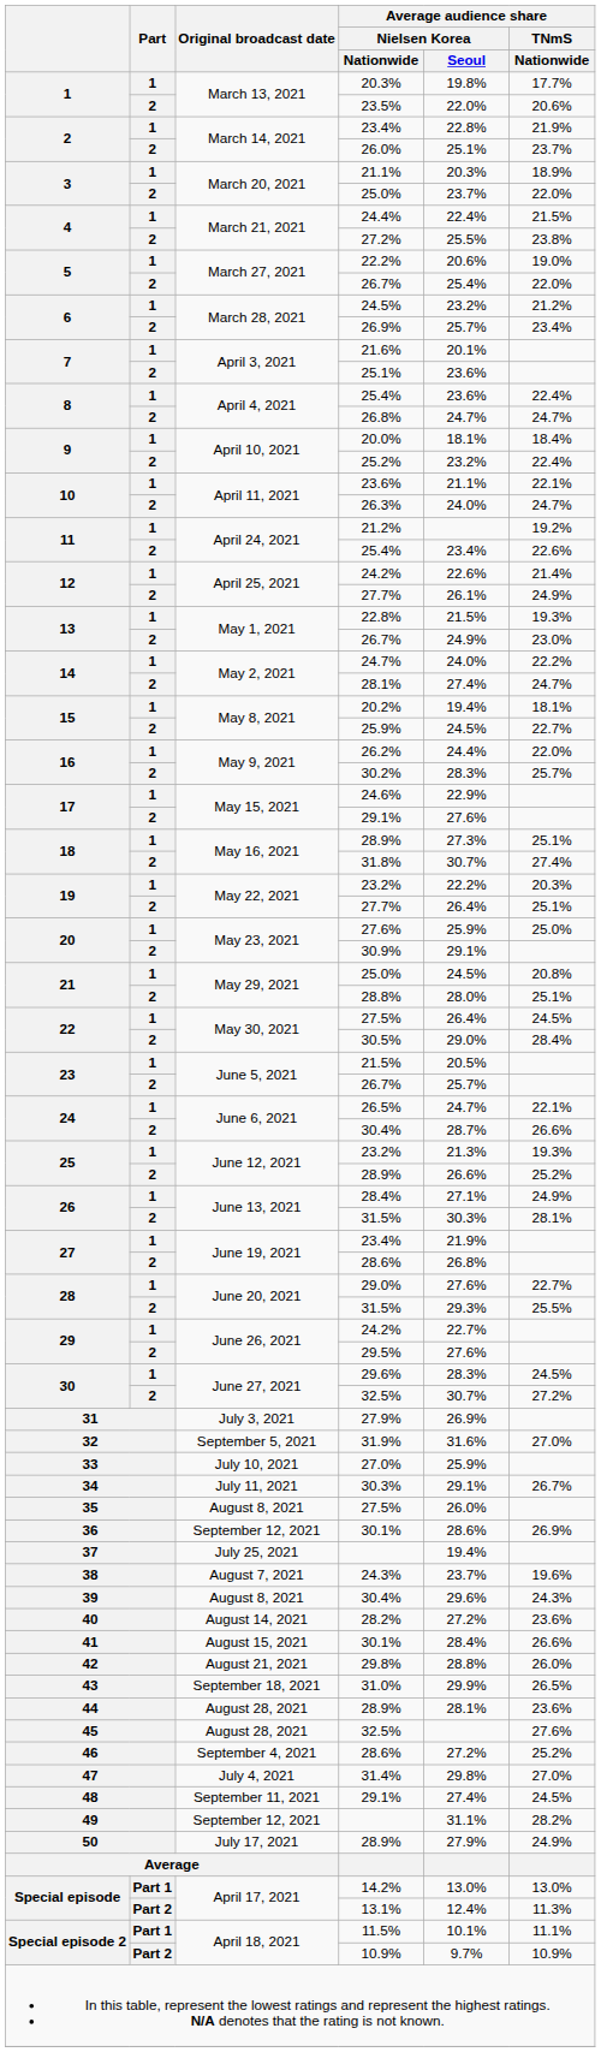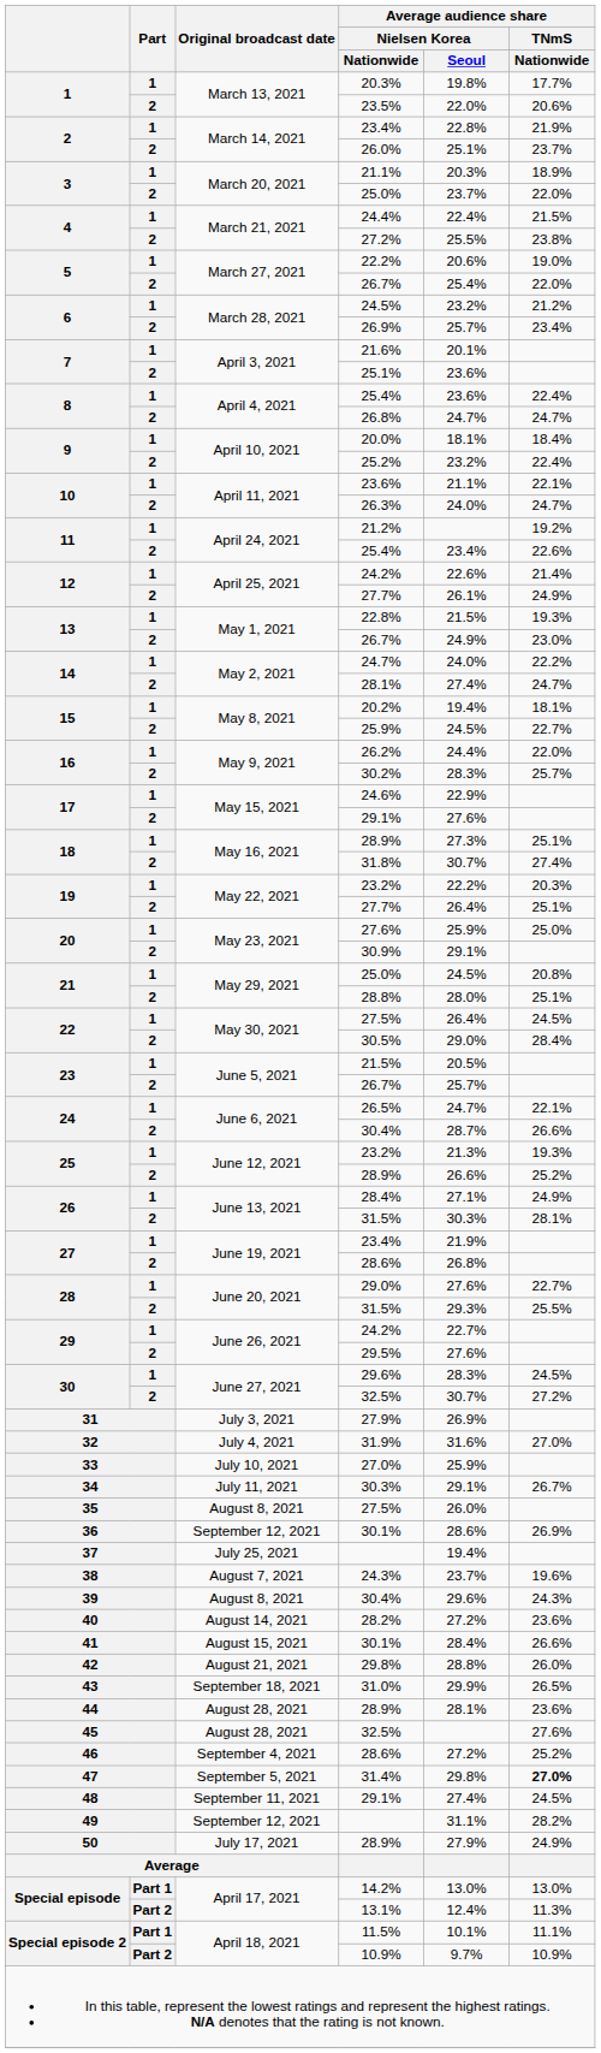31.9% | Original broadcast date: September 5, 2021 -> July 4, 2021
31.4% | Original broadcast date: July 4, 2021 -> September 5, 2021
31.4% | Average audience share / TNmS / Nationwide: normal -> bold
